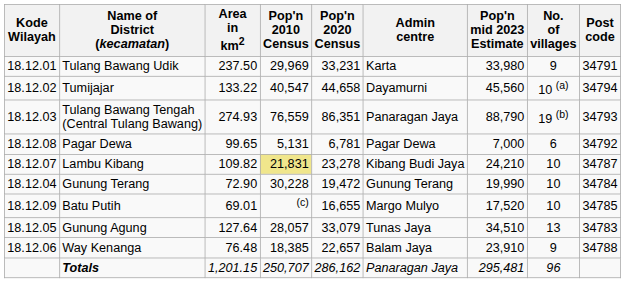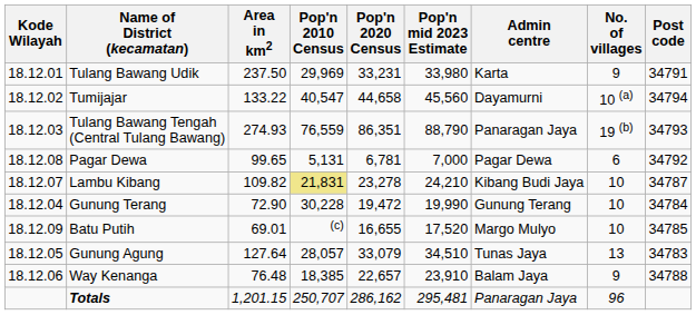columns swapped: Pop'n mid 2023 Estimate <-> Admin centre
